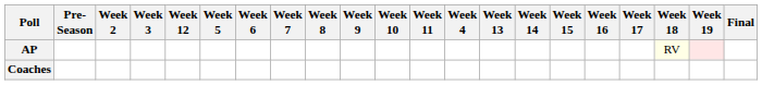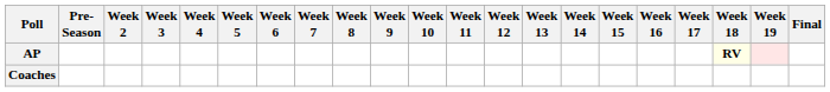columns swapped: Week 4 <-> Week 12
AP | Week 18: normal -> bold
